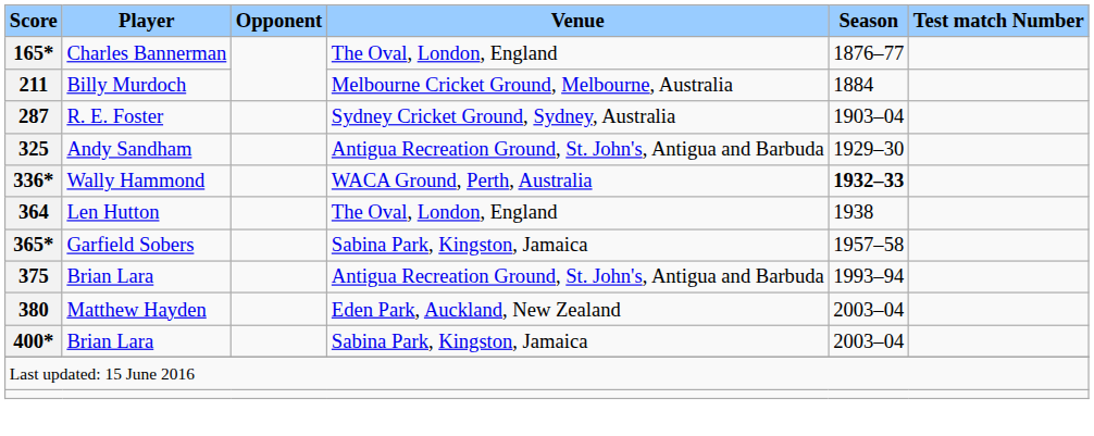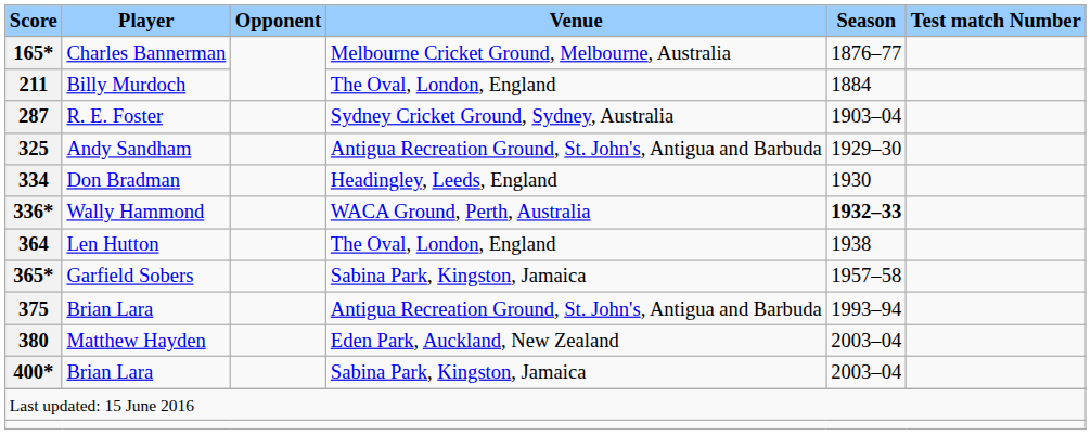Charles Bannerman | Venue: The Oval, London, England -> Melbourne Cricket Ground, Melbourne, Australia
Billy Murdoch | Venue: Melbourne Cricket Ground, Melbourne, Australia -> The Oval, London, England
+ row: 334 | Don Bradman | Headingley, Leeds, England | 1930
